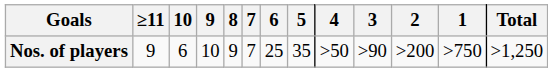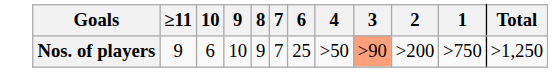- column: 5 | 35
Nos. of players | 3: no background -> lightsalmon background
